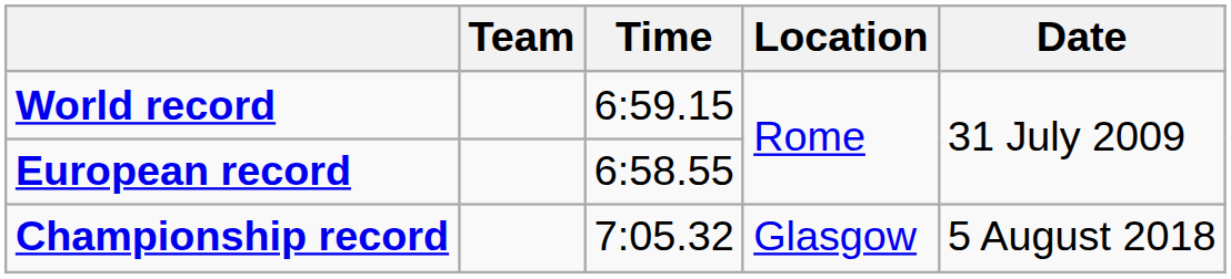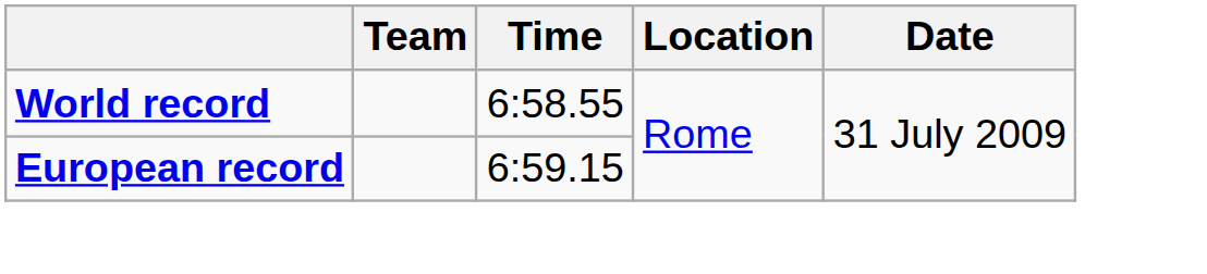World record | Time: 6:59.15 -> 6:58.55
European record | Time: 6:58.55 -> 6:59.15
- row: Championship record | 7:05.32 | Glasgow | 5 August 2018
